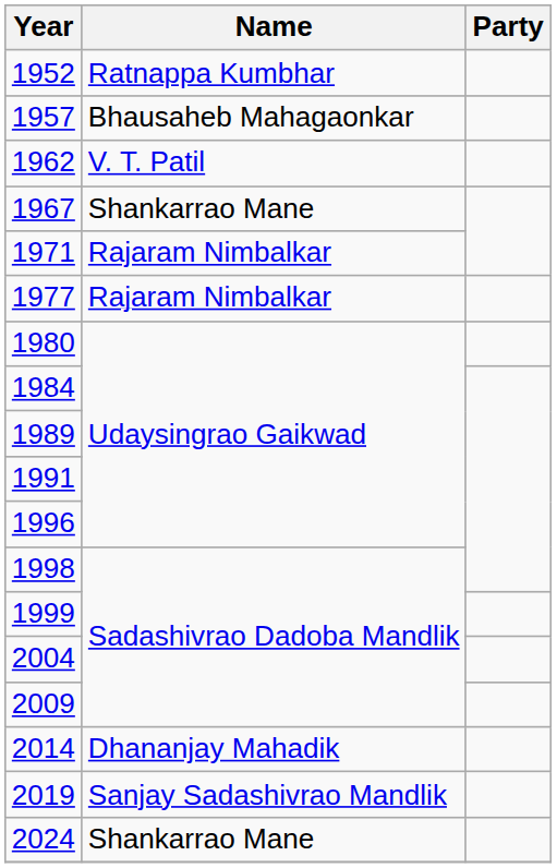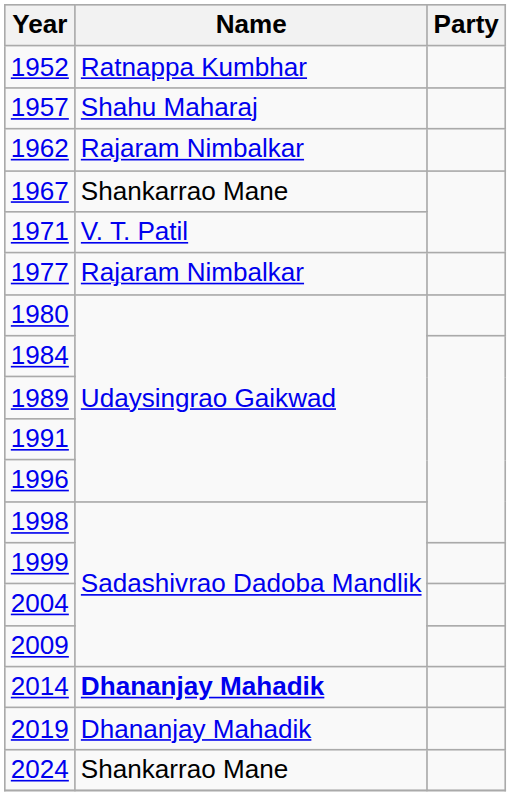1957 | Name: Bhausaheb Mahagaonkar -> Shahu Maharaj
1962 | Name: V. T. Patil -> Rajaram Nimbalkar
1971 | Name: Rajaram Nimbalkar -> V. T. Patil
2014 | Name: normal -> bold
2019 | Name: Sanjay Sadashivrao Mandlik -> Dhananjay Mahadik
